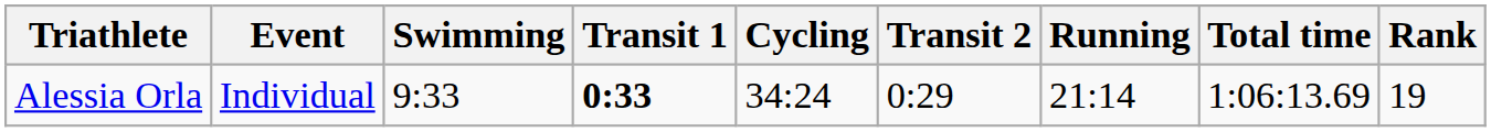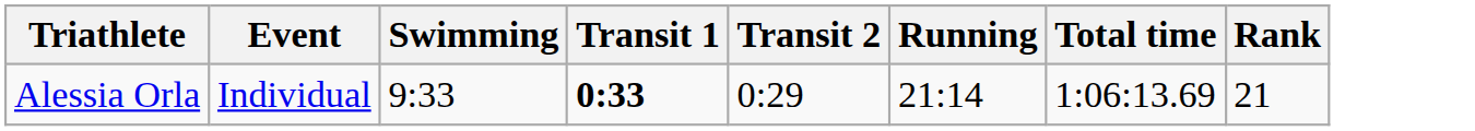- column: Cycling | 34:24
Alessia Orla | Rank: 19 -> 21
